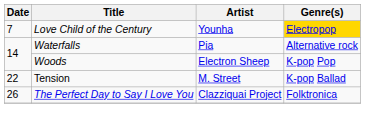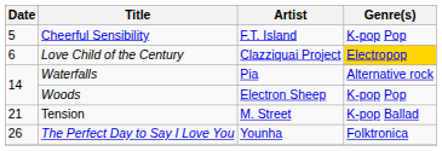+ row: 5 | Cheerful Sensibility | F.T. Island | K-pop Pop
Love Child of the Century | Date: 7 -> 6
Love Child of the Century | Artist: Younha -> Clazziquai Project
Tension | Date: 22 -> 21
The Perfect Day to Say I Love You | Artist: Clazziquai Project -> Younha
